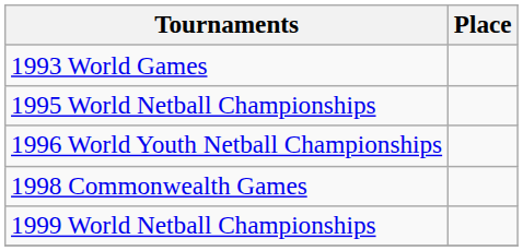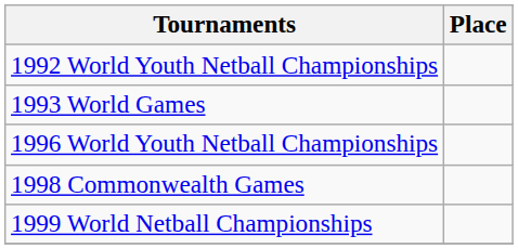+ row: 1992 World Youth Netball Championships
- row: 1995 World Netball Championships
